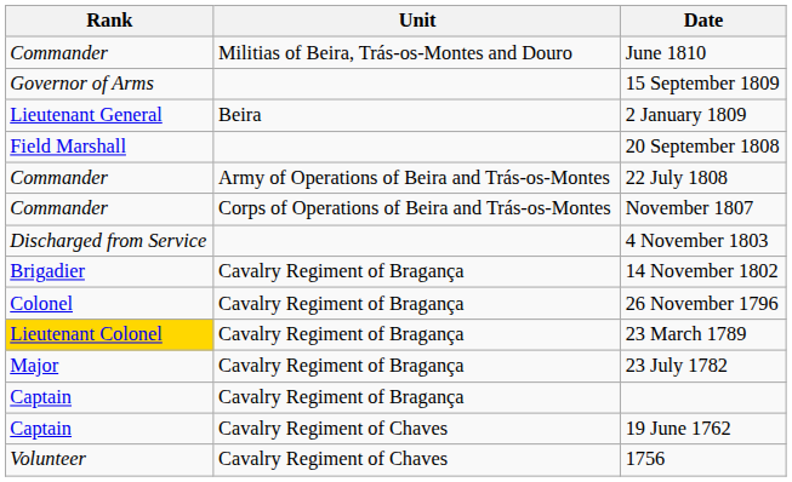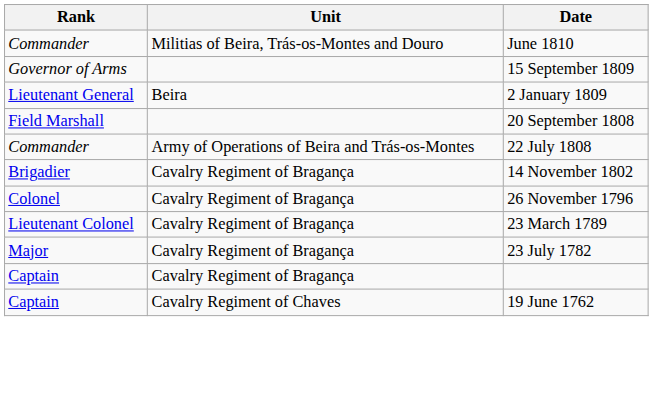- row: Commander | Corps of Operations of Beira and Trás-os-Montes | November 1807
- row: Discharged from Service | 4 November 1803
23 March 1789 | Rank: gold background -> no background
- row: Volunteer | Cavalry Regiment of Chaves | 1756
